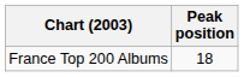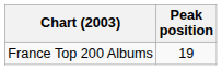France Top 200 Albums | Peak position: 18 -> 19
